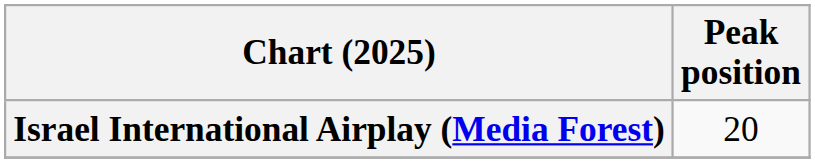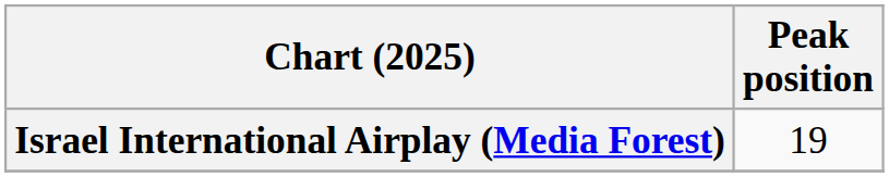Israel International Airplay (Media Forest) | Peak position: 20 -> 19
